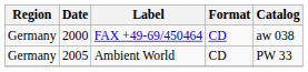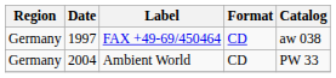FAX +49-69/450464 | Date: 2000 -> 1997
Ambient World | Date: 2005 -> 2004
